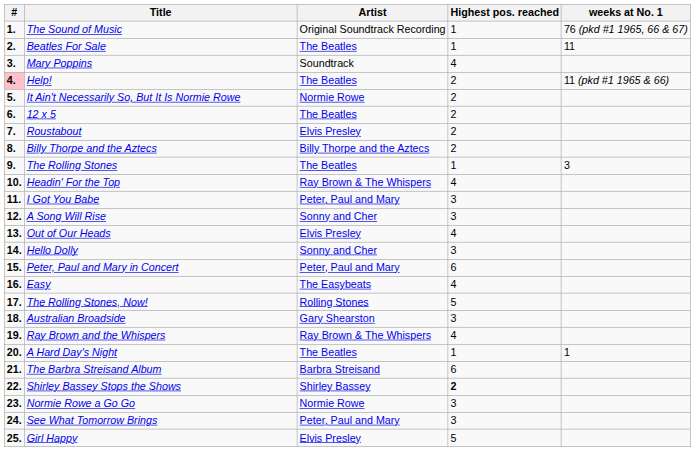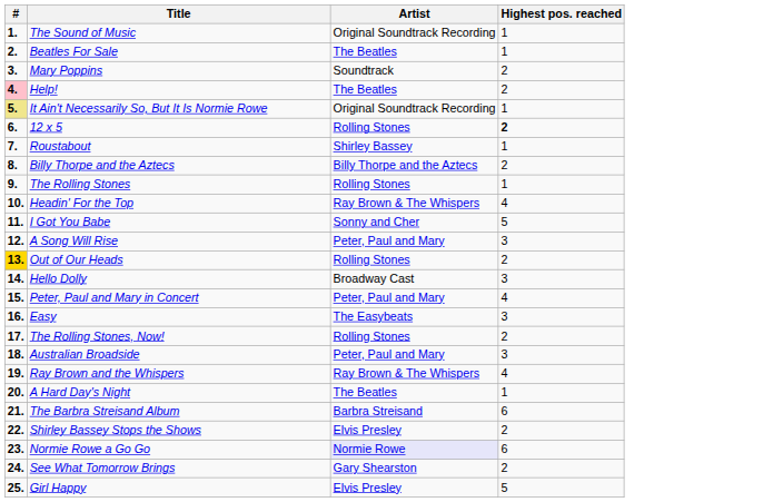- column: weeks at No. 1 | 76 (pkd #1 1965, 66 & 67) | 11 | 11 (pkd #1 1965 & 66) | 3 | 1
Mary Poppins | Highest pos. reached: 4 -> 2
It Ain't Necessarily So, But It Is Normie Rowe | #: no background -> khaki background
It Ain't Necessarily So, But It Is Normie Rowe | Artist: Normie Rowe -> Original Soundtrack Recording
It Ain't Necessarily So, But It Is Normie Rowe | Highest pos. reached: 2 -> 1
12 x 5 | Artist: The Beatles -> Rolling Stones
12 x 5 | Highest pos. reached: normal -> bold
Roustabout | Artist: Elvis Presley -> Shirley Bassey
Roustabout | Highest pos. reached: 2 -> 1
The Rolling Stones | Artist: The Beatles -> Rolling Stones
I Got You Babe | Artist: Peter, Paul and Mary -> Sonny and Cher
I Got You Babe | Highest pos. reached: 3 -> 5
A Song Will Rise | Artist: Sonny and Cher -> Peter, Paul and Mary
Out of Our Heads | #: no background -> gold background
Out of Our Heads | Artist: Elvis Presley -> Rolling Stones
Out of Our Heads | Highest pos. reached: 4 -> 2
Hello Dolly | Artist: Sonny and Cher -> Broadway Cast
Peter, Paul and Mary in Concert | Highest pos. reached: 6 -> 4
Easy | Highest pos. reached: 4 -> 3
The Rolling Stones, Now! | Highest pos. reached: 5 -> 2
Australian Broadside | Artist: Gary Shearston -> Peter, Paul and Mary
Shirley Bassey Stops the Shows | Artist: Shirley Bassey -> Elvis Presley
Shirley Bassey Stops the Shows | Highest pos. reached: bold -> normal
Normie Rowe a Go Go | Artist: no background -> lavender background
Normie Rowe a Go Go | Highest pos. reached: 3 -> 6
See What Tomorrow Brings | Artist: Peter, Paul and Mary -> Gary Shearston
See What Tomorrow Brings | Highest pos. reached: 3 -> 2
